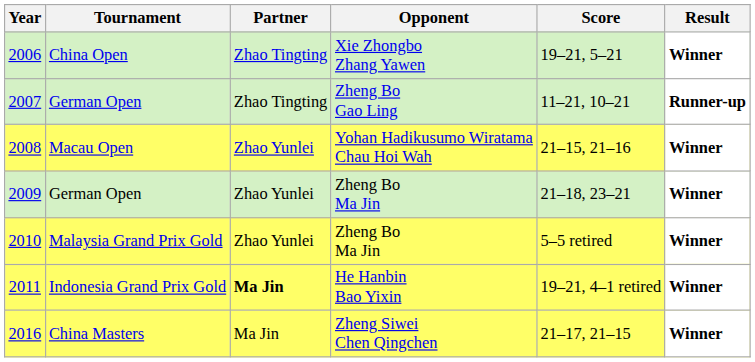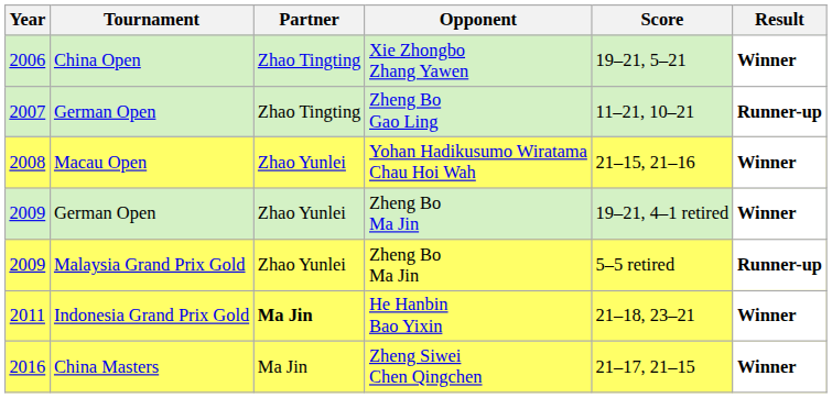German Open / Zheng Bo Ma Jin | Score: 21–18, 23–21 -> 19–21, 4–1 retired
Malaysia Grand Prix Gold | Year: 2010 -> 2009
Malaysia Grand Prix Gold | Result: Winner -> Runner-up
Indonesia Grand Prix Gold | Score: 19–21, 4–1 retired -> 21–18, 23–21
